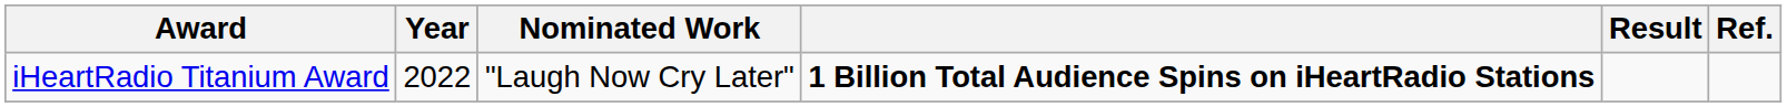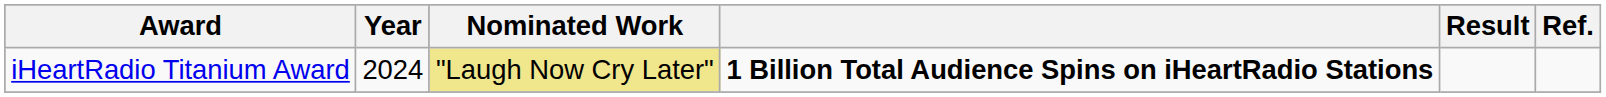iHeartRadio Titanium Award | Year: 2022 -> 2024
iHeartRadio Titanium Award | Nominated Work: no background -> khaki background
